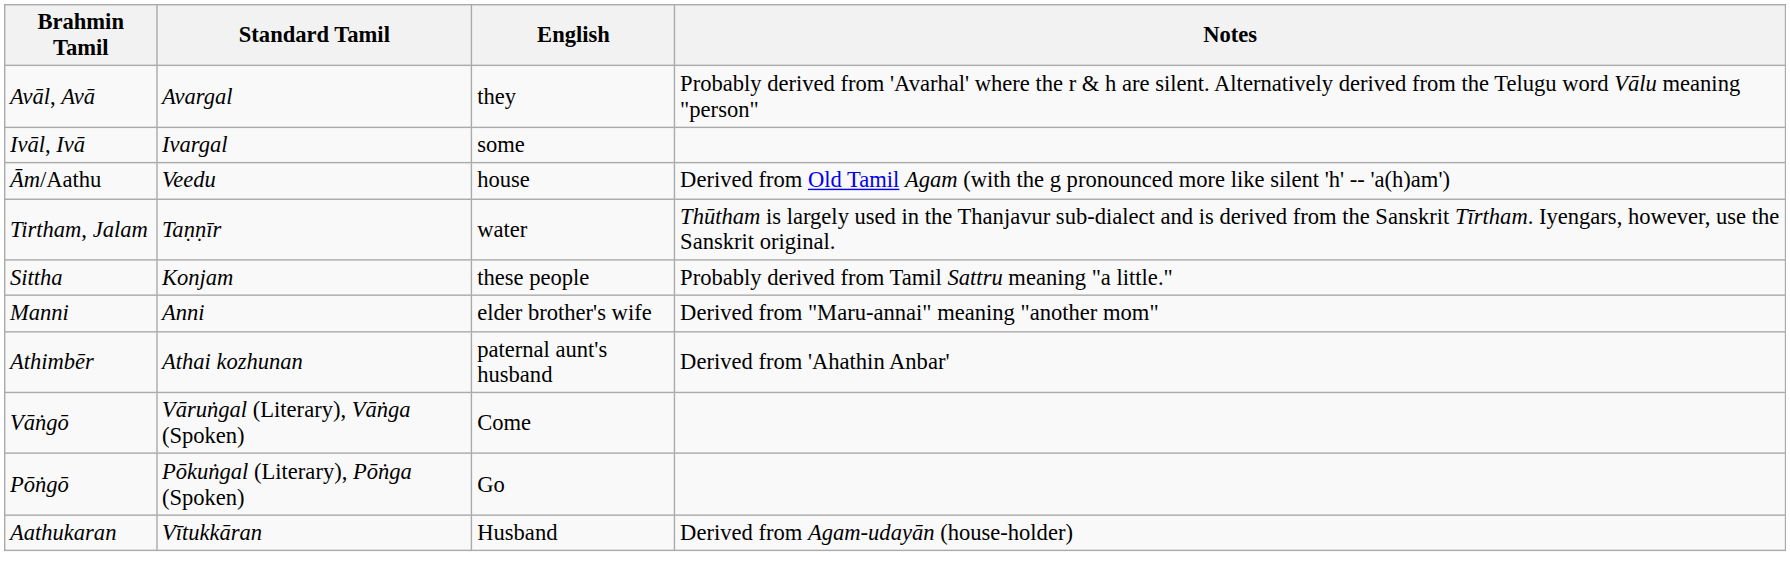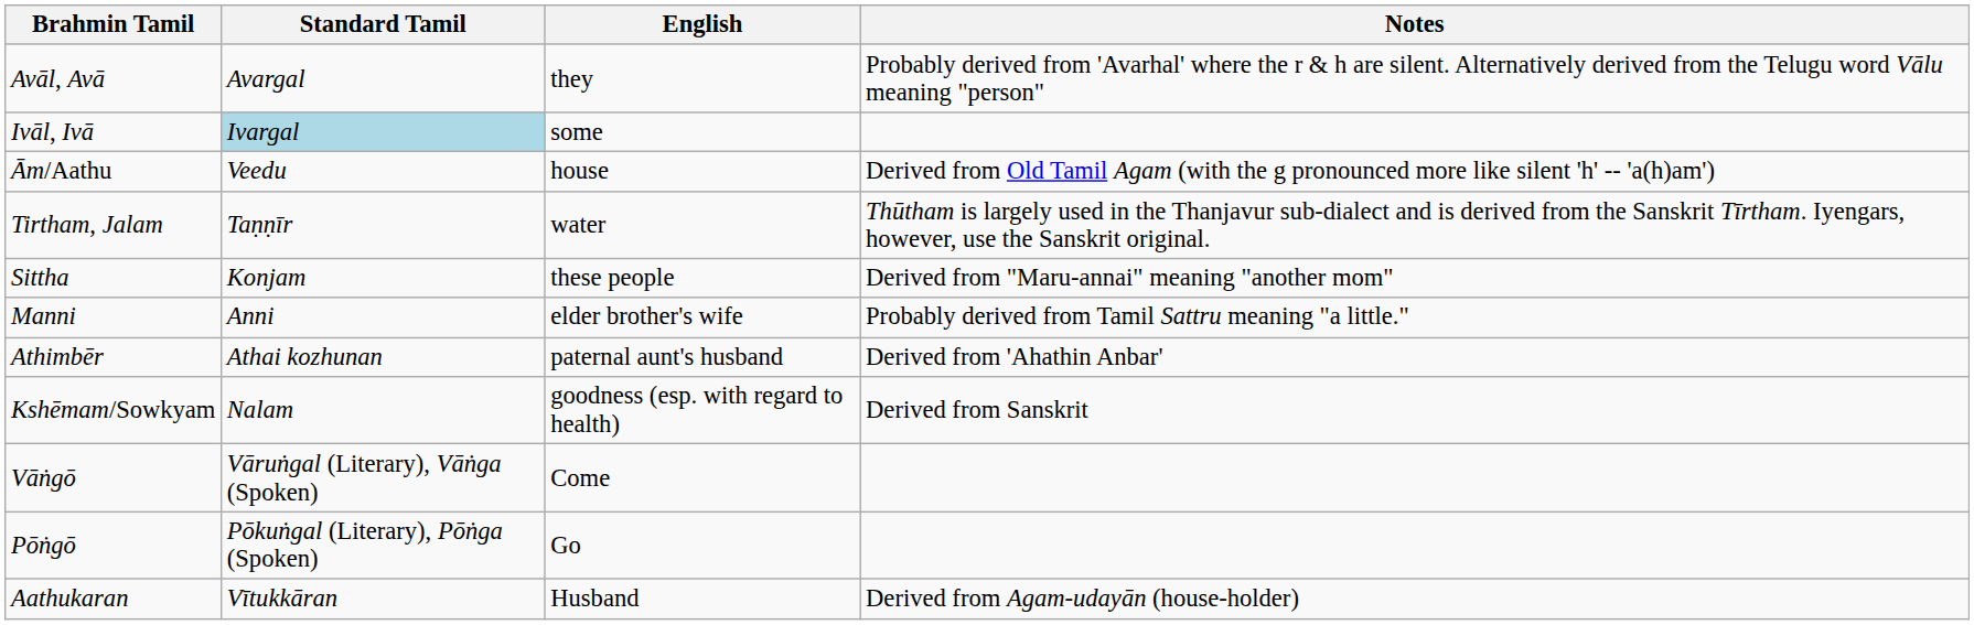Ivāl, Ivā | Standard Tamil: no background -> lightblue background
Sittha | Notes: Probably derived from Tamil Sattru meaning "a little." -> Derived from "Maru-annai" meaning "another mom"
Manni | Notes: Derived from "Maru-annai" meaning "another mom" -> Probably derived from Tamil Sattru meaning "a little."
+ row: Kshēmam/Sowkyam | Nalam | goodness (esp. with regard to health) | Derived from Sanskrit
